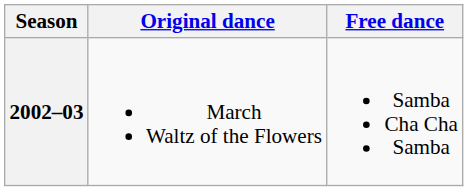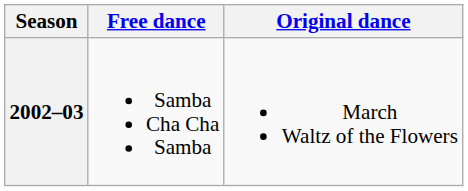columns swapped: Original dance <-> Free dance
